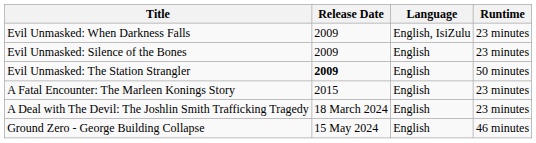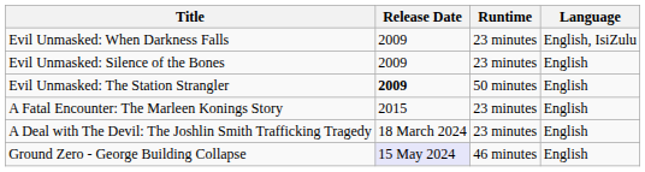columns swapped: Runtime <-> Language
Ground Zero - George Building Collapse | Release Date: no background -> lavender background
